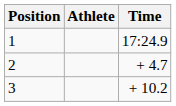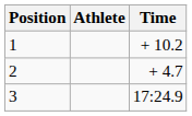1 | Time: 17:24.9 -> + 10.2
3 | Time: + 10.2 -> 17:24.9
